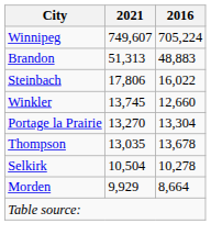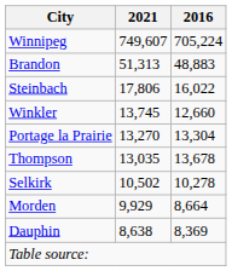Selkirk | 2021: 10,504 -> 10,502
+ row: Dauphin | 8,638 | 8,369
